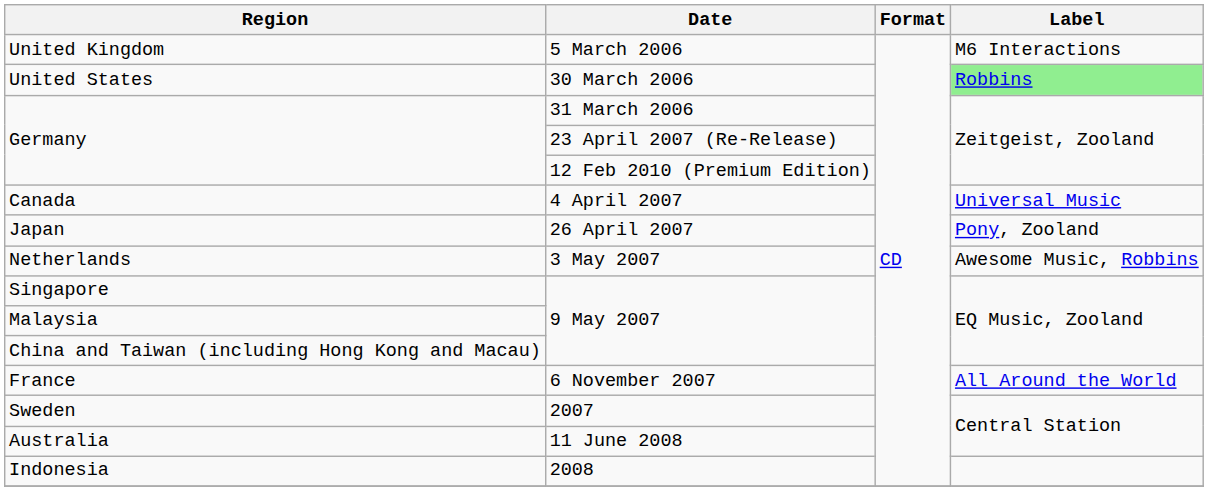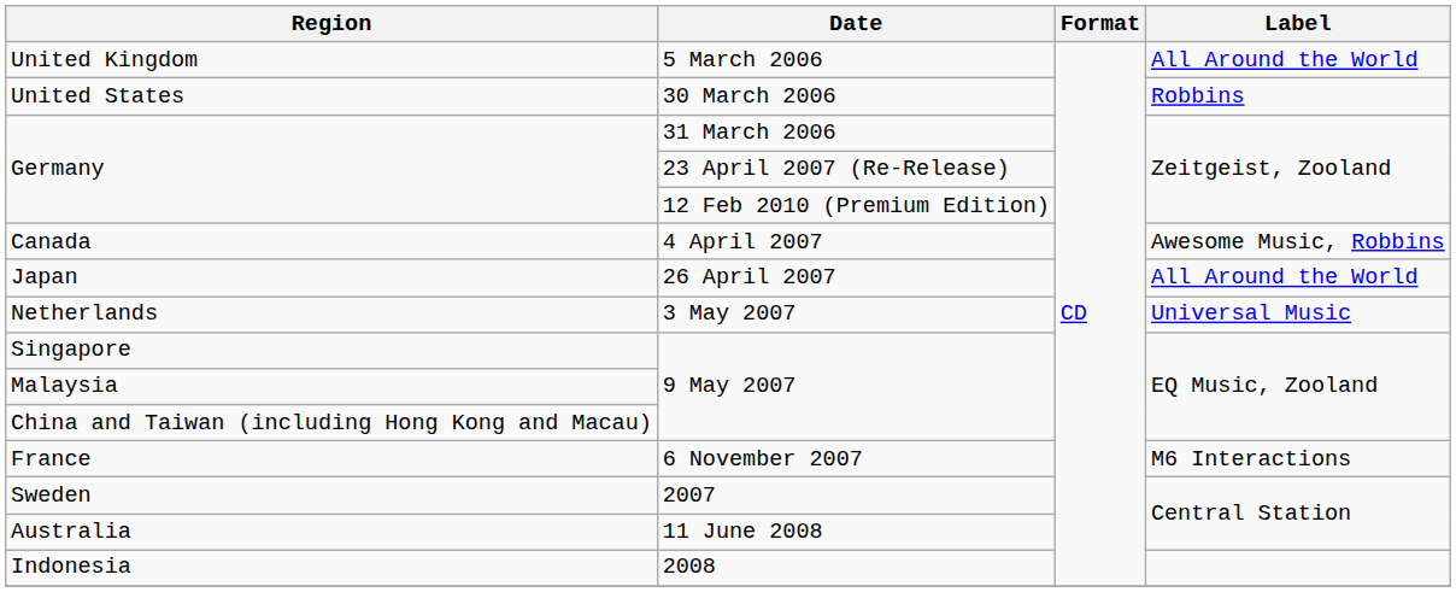United Kingdom | Label: M6 Interactions -> All Around the World
United States | Label: lightgreen background -> no background
Canada | Label: Universal Music -> Awesome Music, Robbins
Japan | Label: Pony, Zooland -> All Around the World
Netherlands | Label: Awesome Music, Robbins -> Universal Music
France | Label: All Around the World -> M6 Interactions
